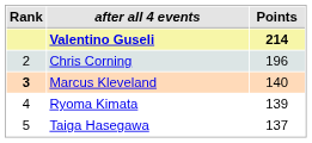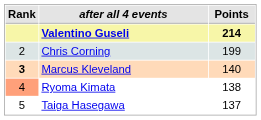Chris Corning | Points: 196 -> 199
Ryoma Kimata | Rank: no background -> lightsalmon background
Ryoma Kimata | Points: 139 -> 138
